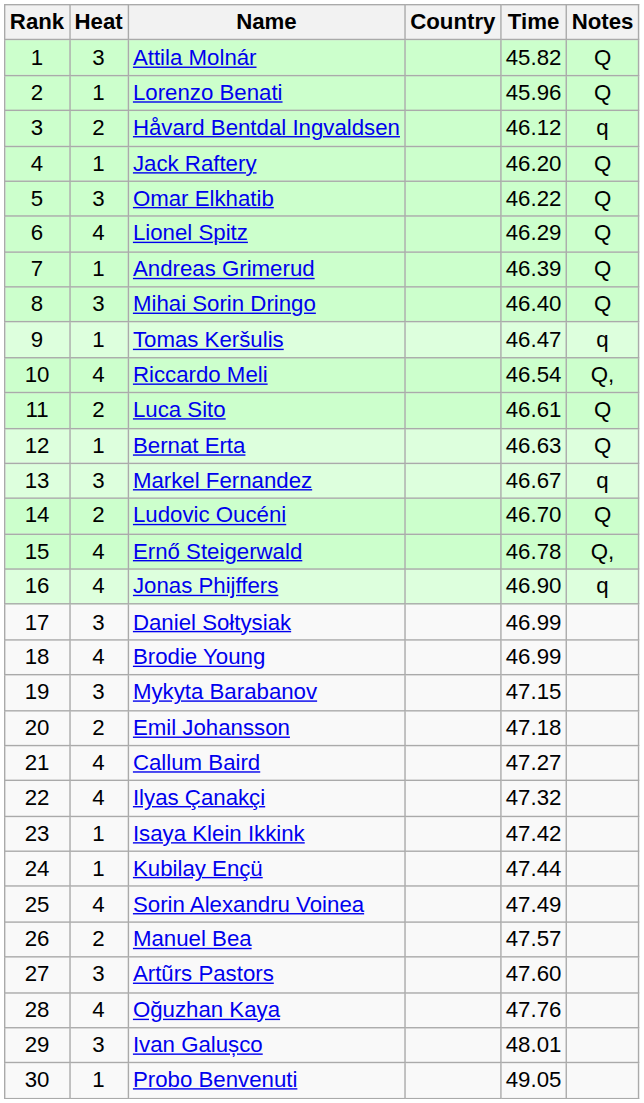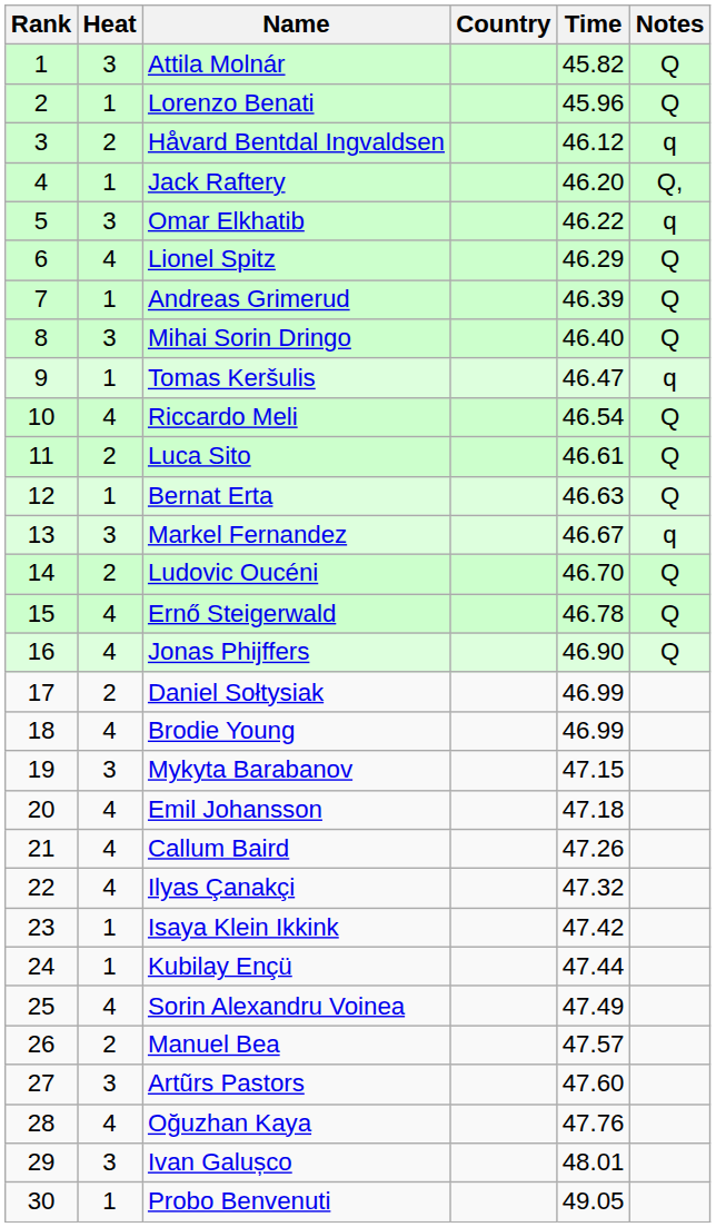Jack Raftery | Notes: Q -> Q,
Omar Elkhatib | Notes: Q -> q
Riccardo Meli | Notes: Q, -> Q
Ernő Steigerwald | Notes: Q, -> Q
Jonas Phijffers | Notes: q -> Q
Daniel Sołtysiak | Heat: 3 -> 2
Emil Johansson | Heat: 2 -> 4
Callum Baird | Time: 47.27 -> 47.26
